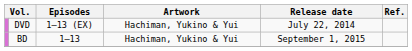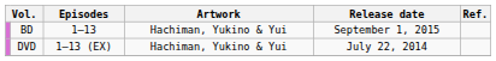rows swapped: DVD <-> BD
